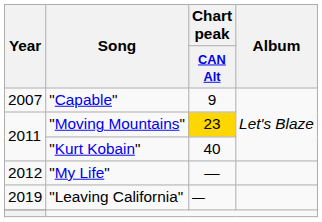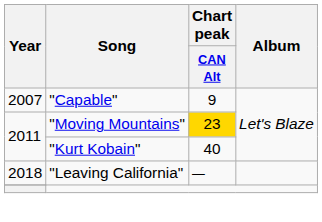- row: 2012 | "My Life" | —
"Leaving California" | Year: 2019 -> 2018
